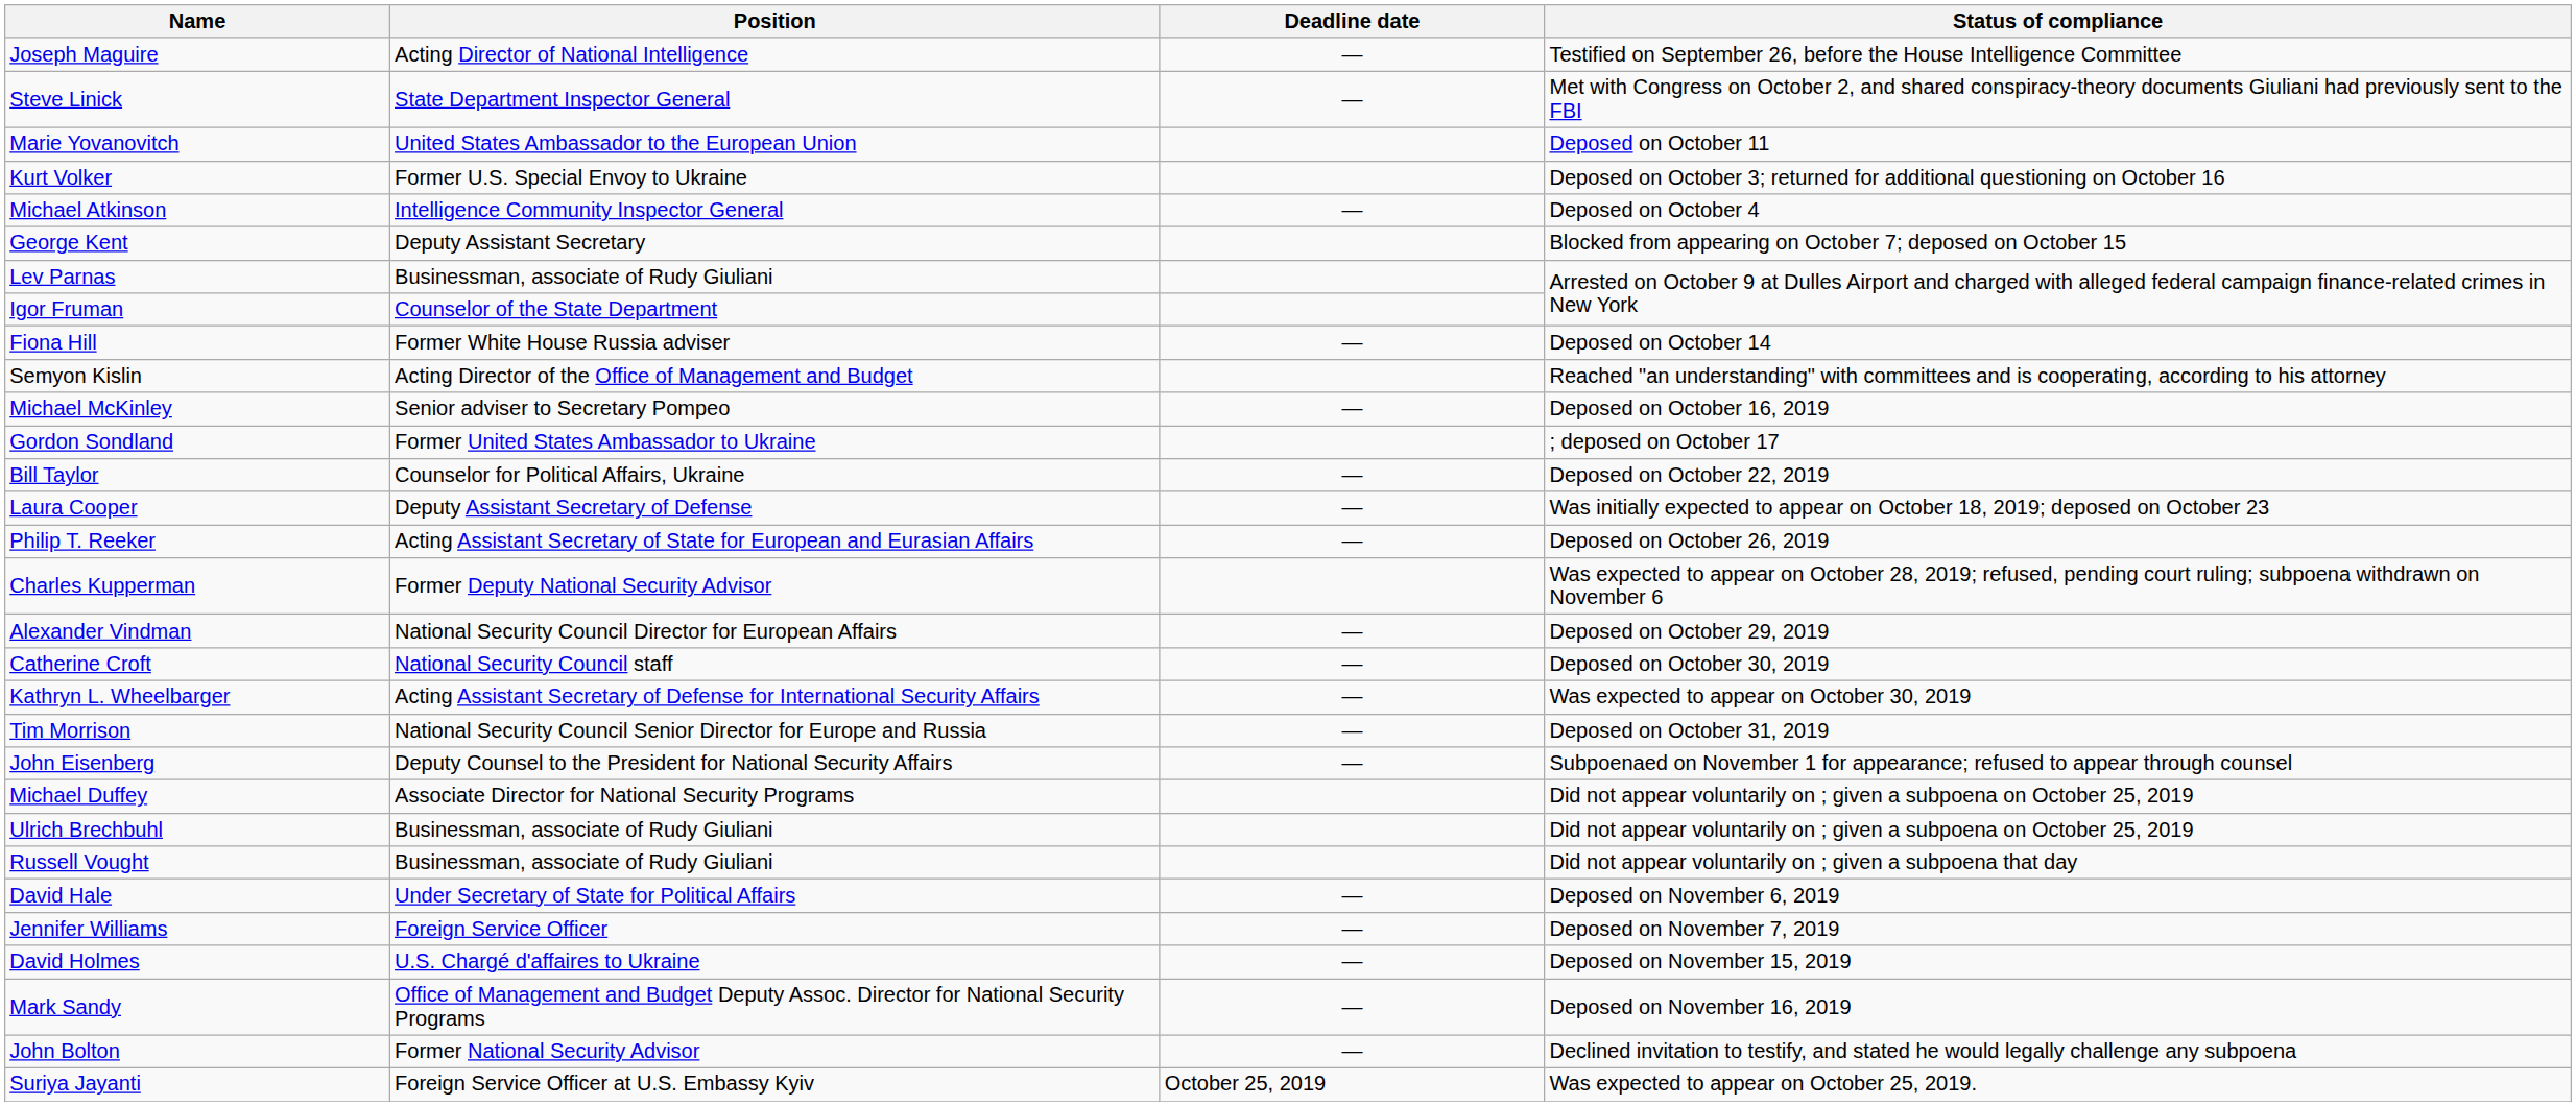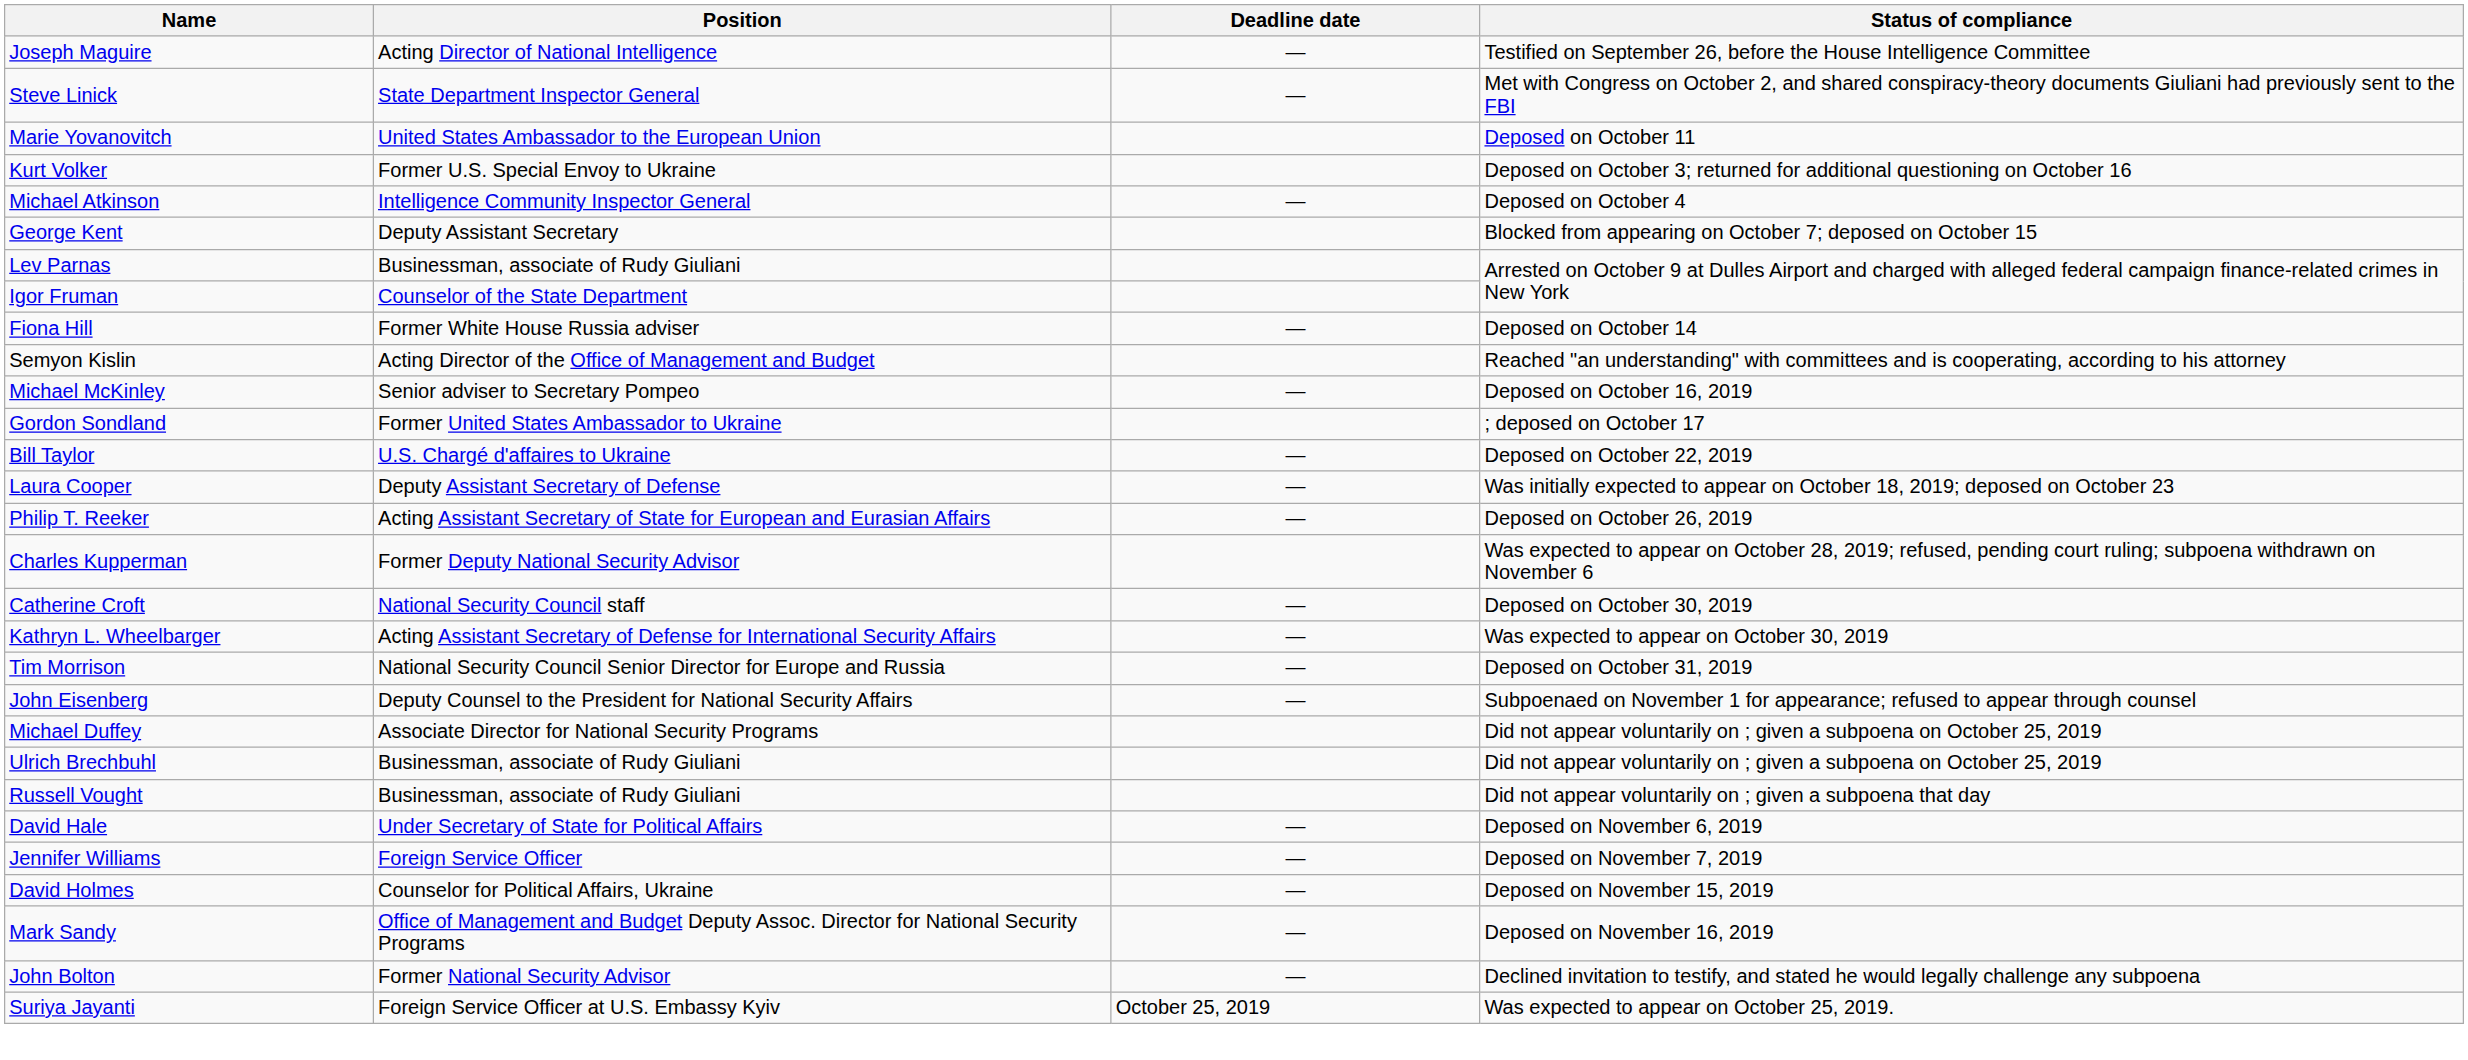Bill Taylor | Position: Counselor for Political Affairs, Ukraine -> U.S. Chargé d'affaires to Ukraine
- row: Alexander Vindman | National Security Council Director for European Affairs | — | Deposed on October 29, 2019
David Holmes | Position: U.S. Chargé d'affaires to Ukraine -> Counselor for Political Affairs, Ukraine
